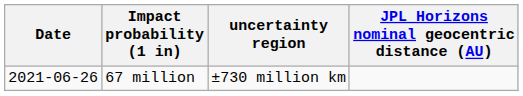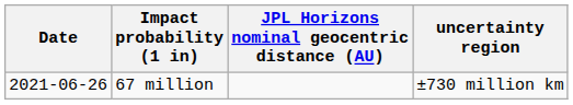columns swapped: JPL Horizons nominal geocentric distance (AU) <-> uncertainty region
